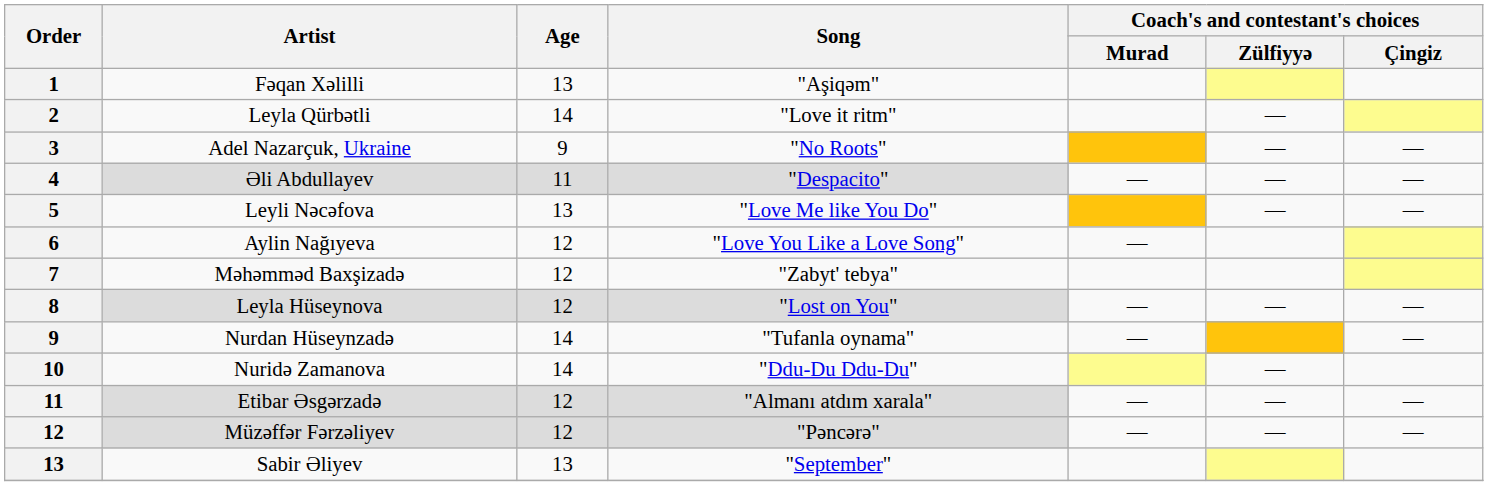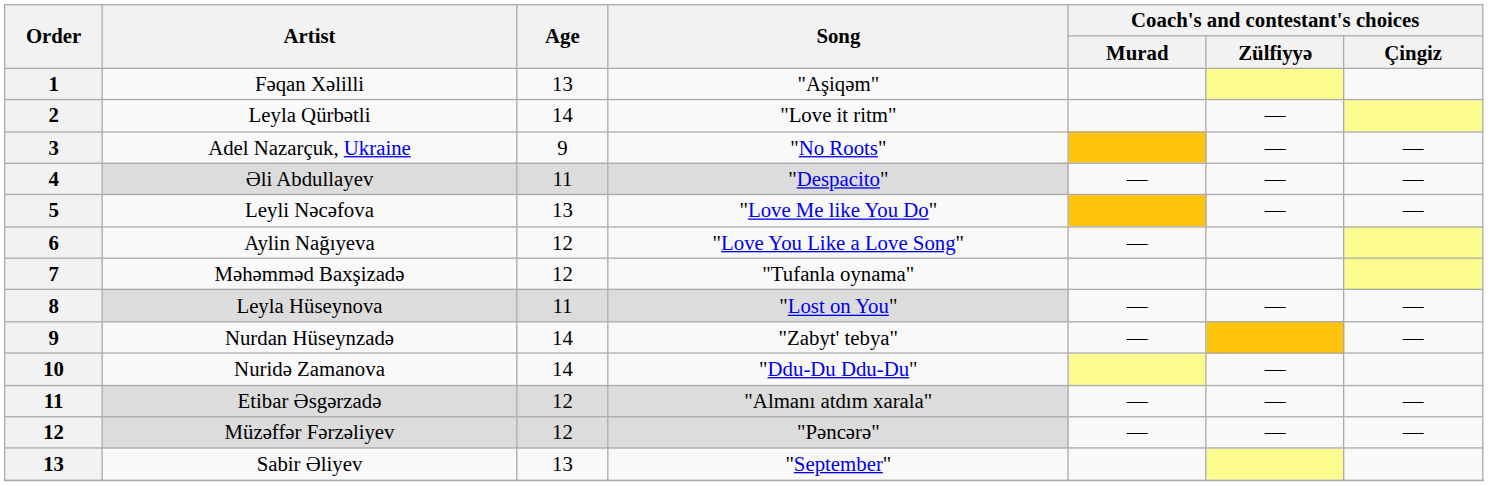Məhəmməd Baxşizadə | Song: "Zabyt' tebya" -> "Tufanla oynama"
Leyla Hüseynova | Age: 12 -> 11
Nurdan Hüseynzadə | Song: "Tufanla oynama" -> "Zabyt' tebya"
